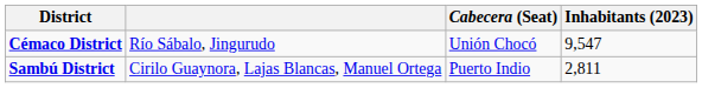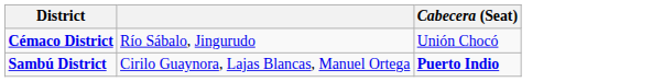- column: Inhabitants (2023) | 9,547 | 2,811
Sambú District | Cabecera (Seat): normal -> bold
